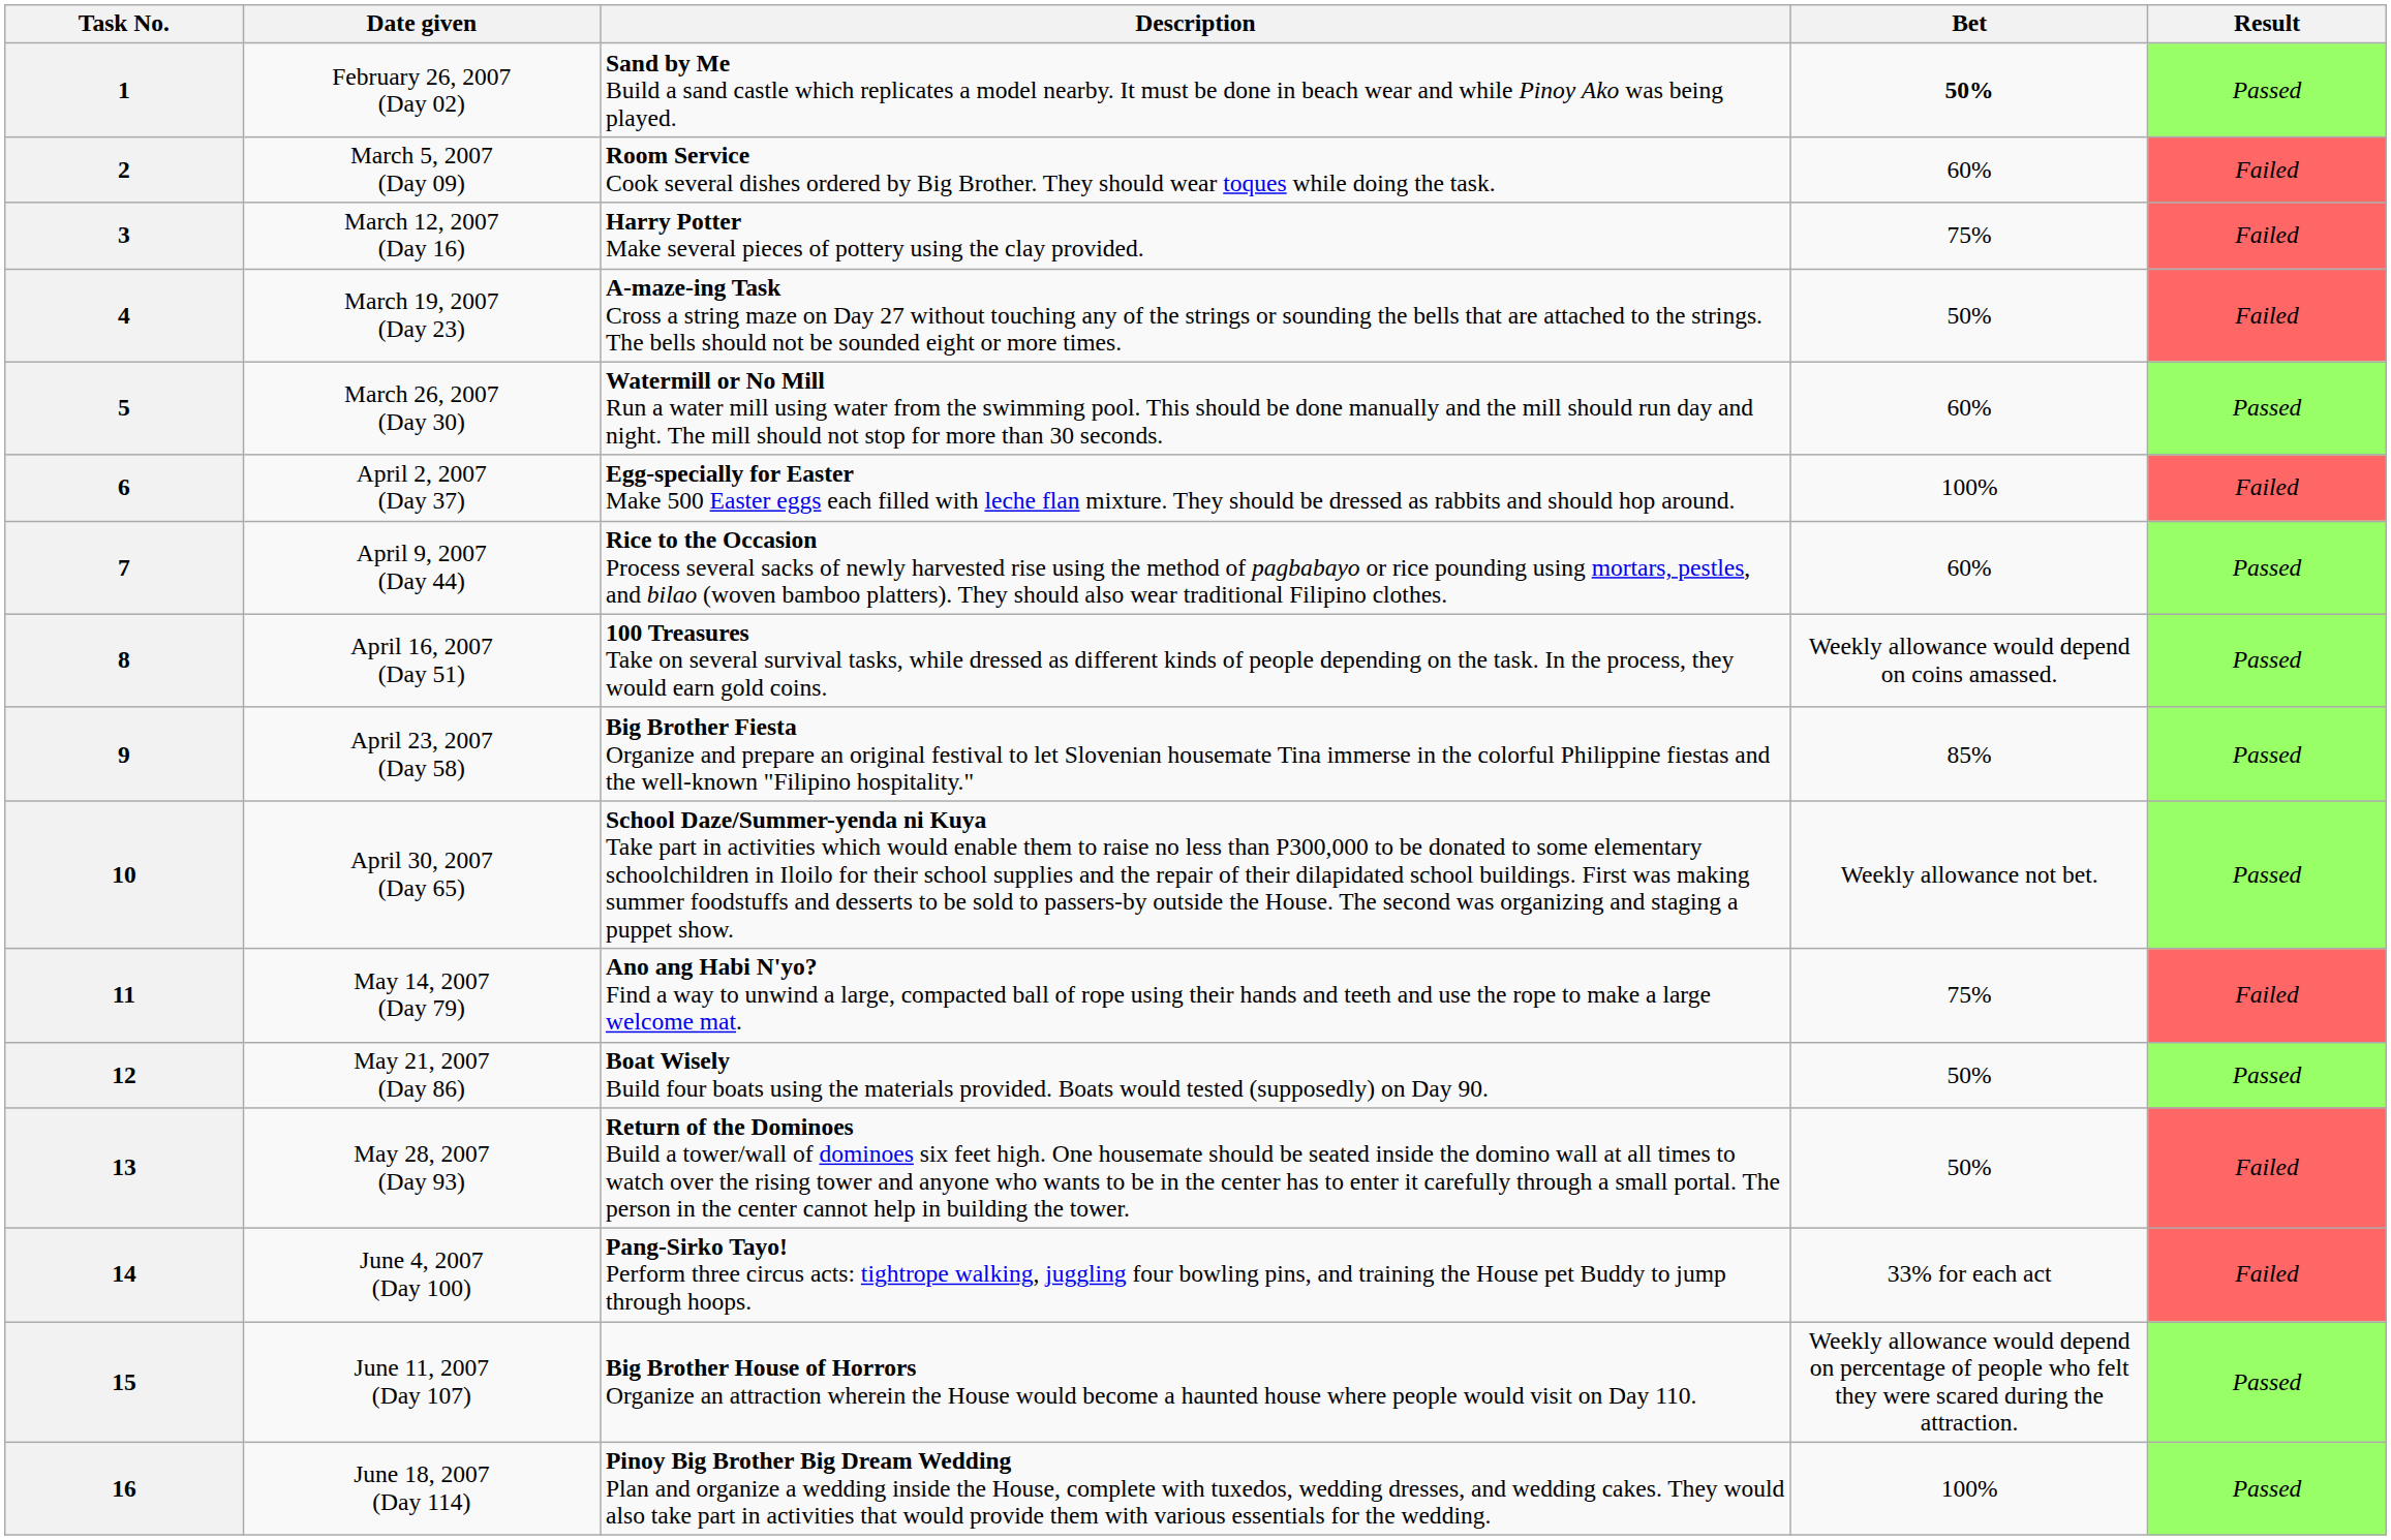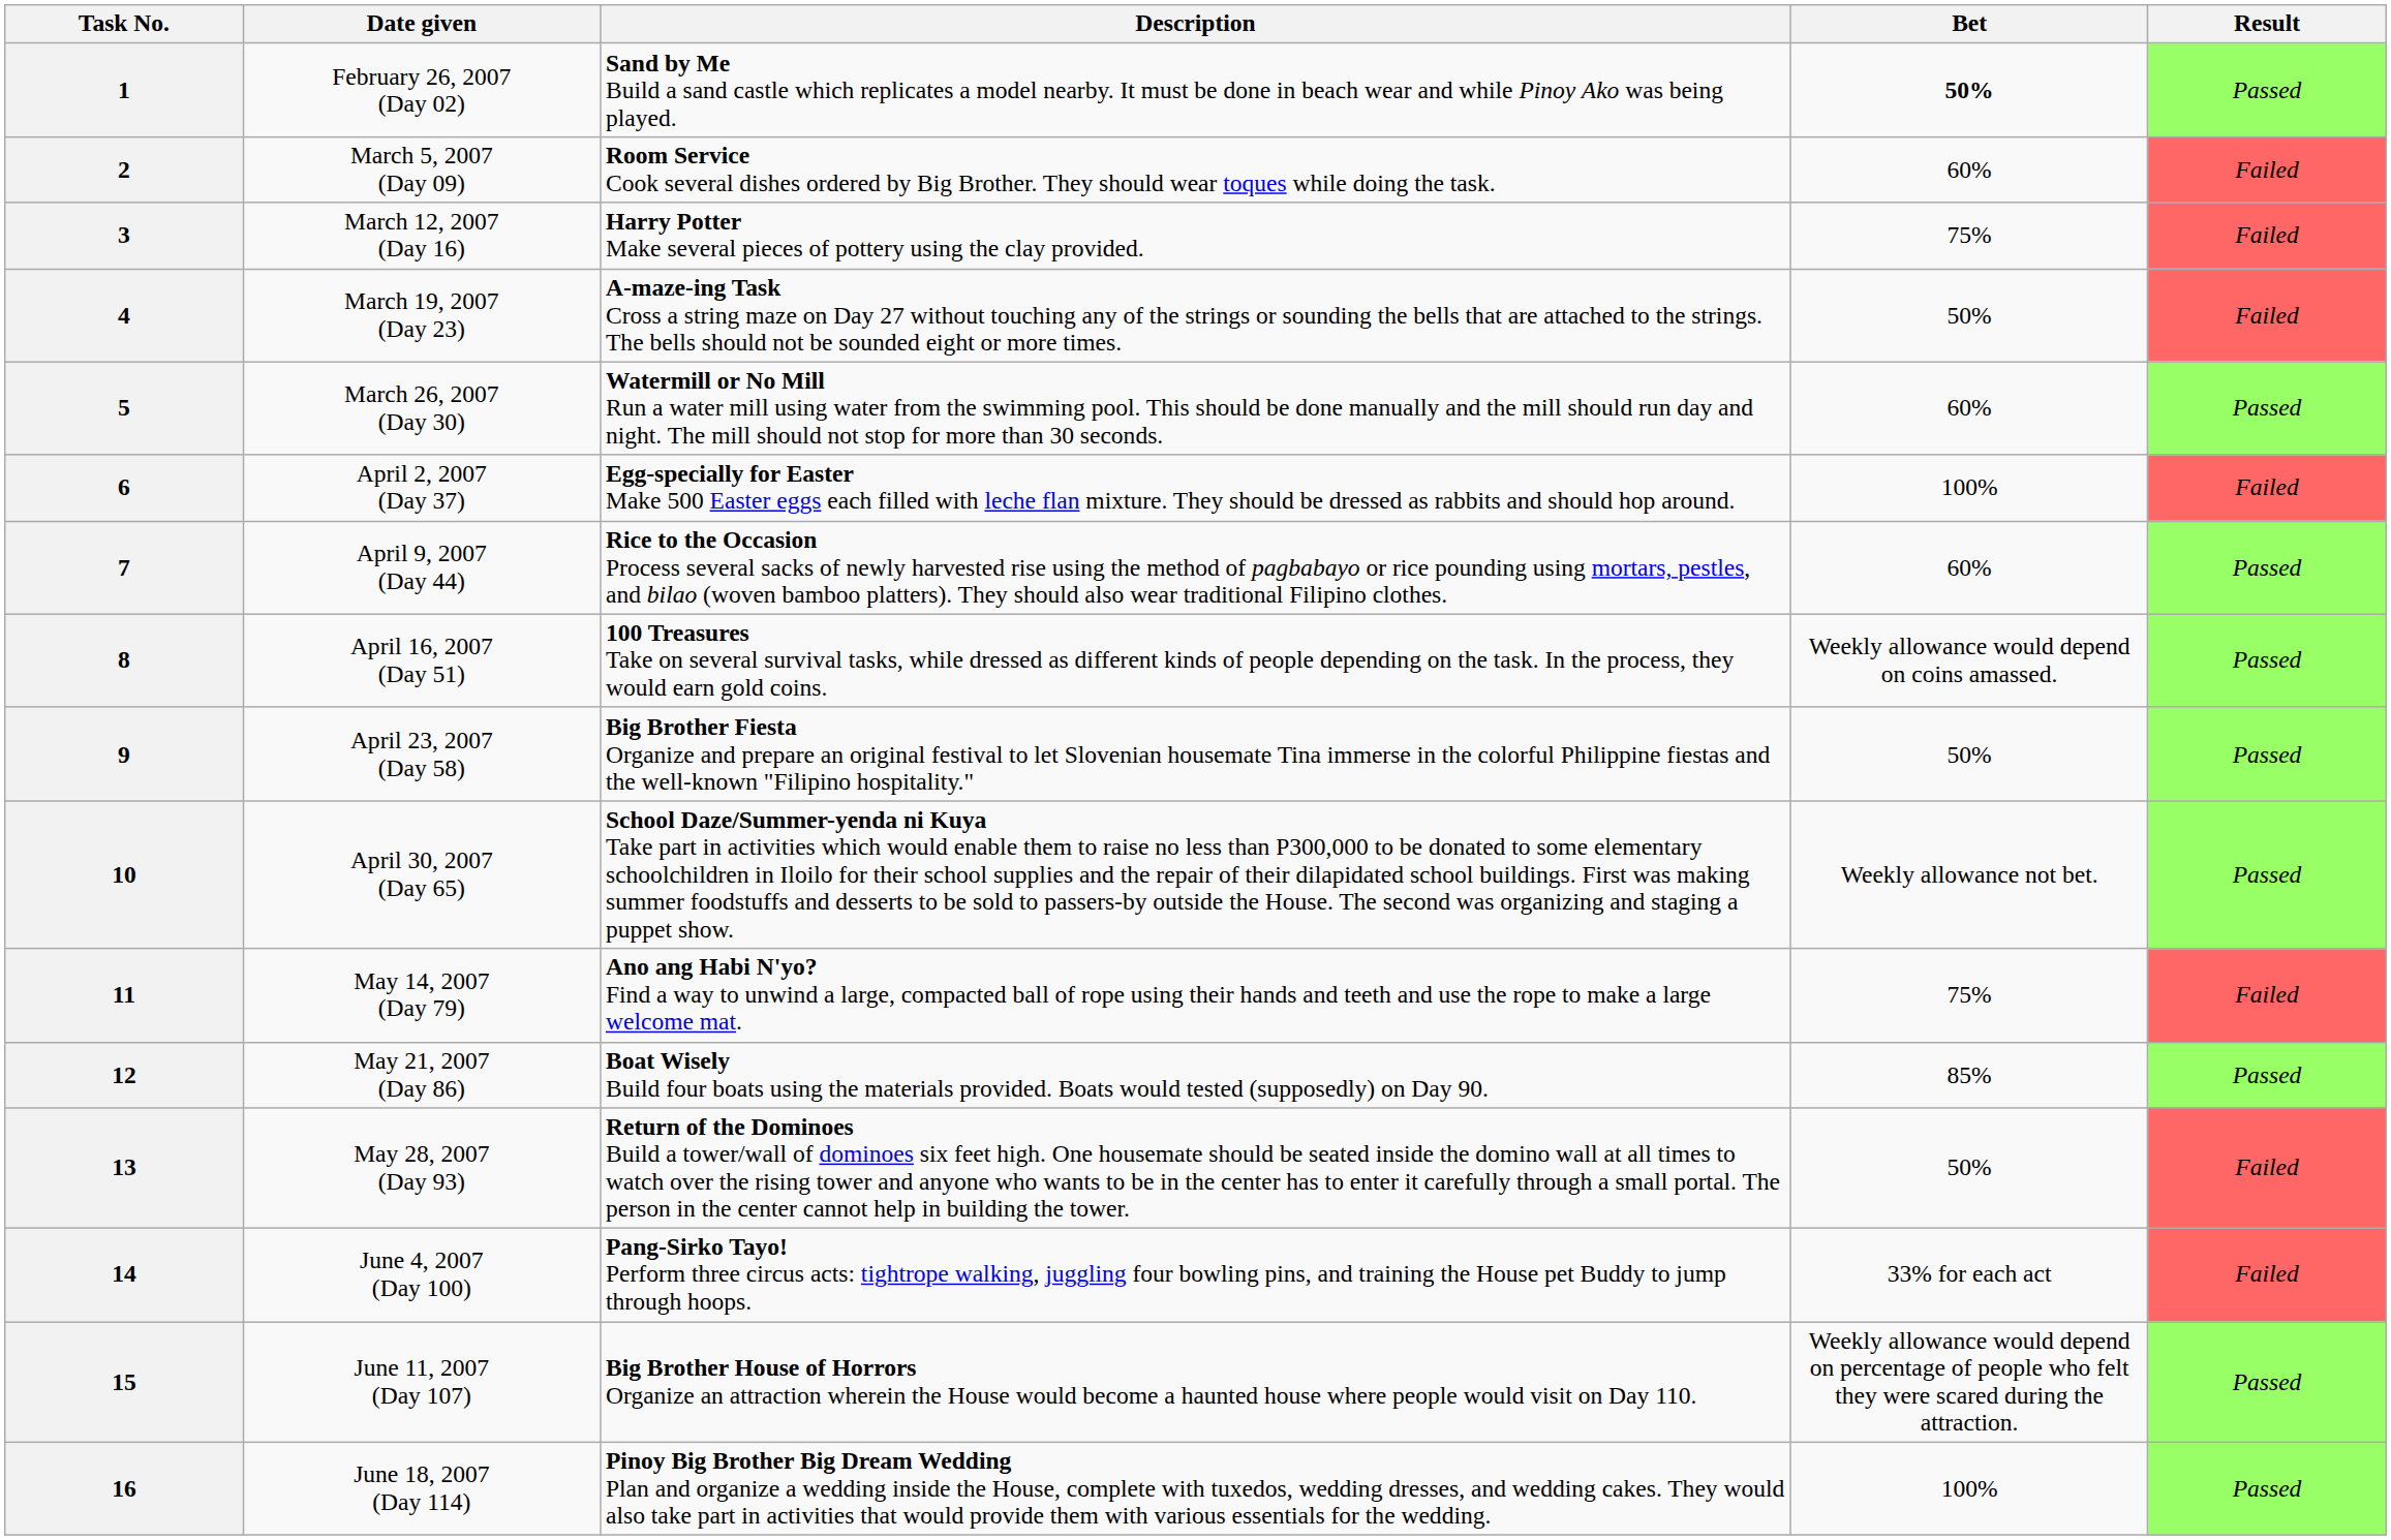9 | Bet: 85% -> 50%
12 | Bet: 50% -> 85%
